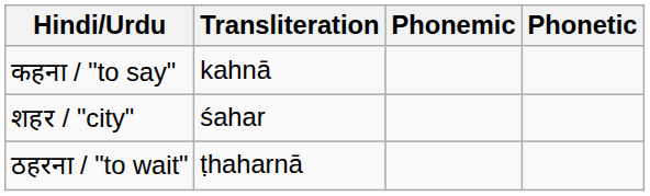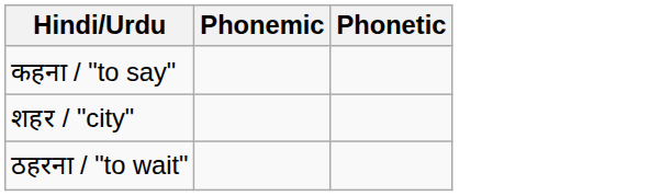- column: Transliteration | kahnā | śahar | ṭhaharnā
